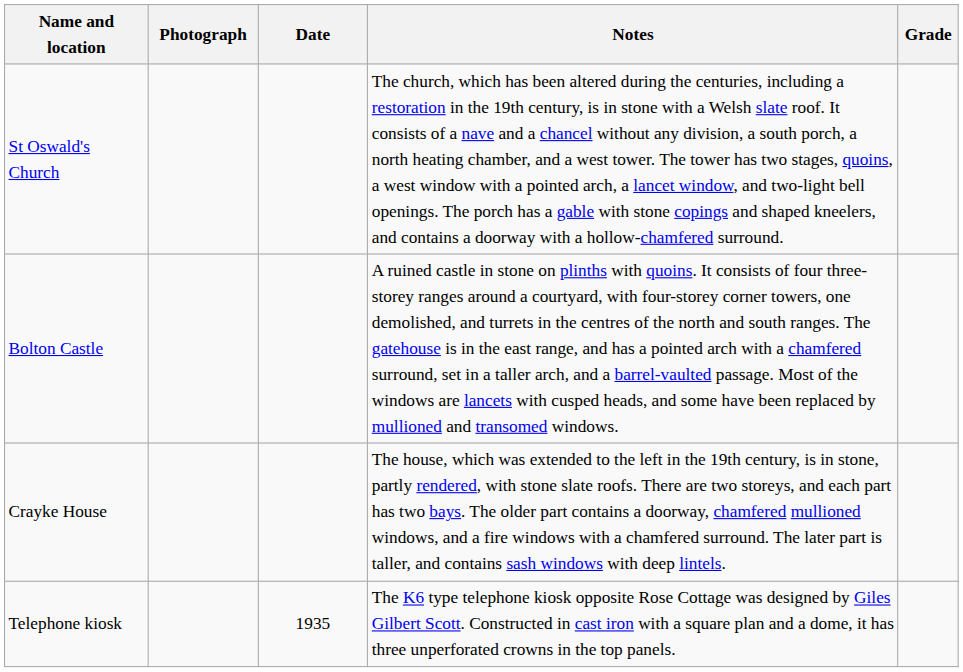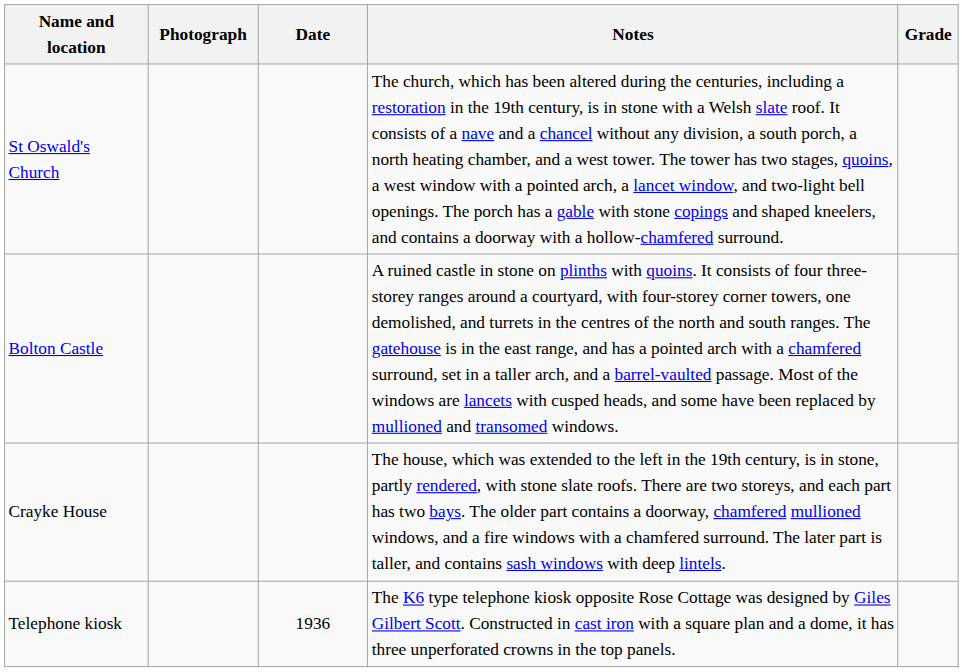Telephone kiosk | Date: 1935 -> 1936
